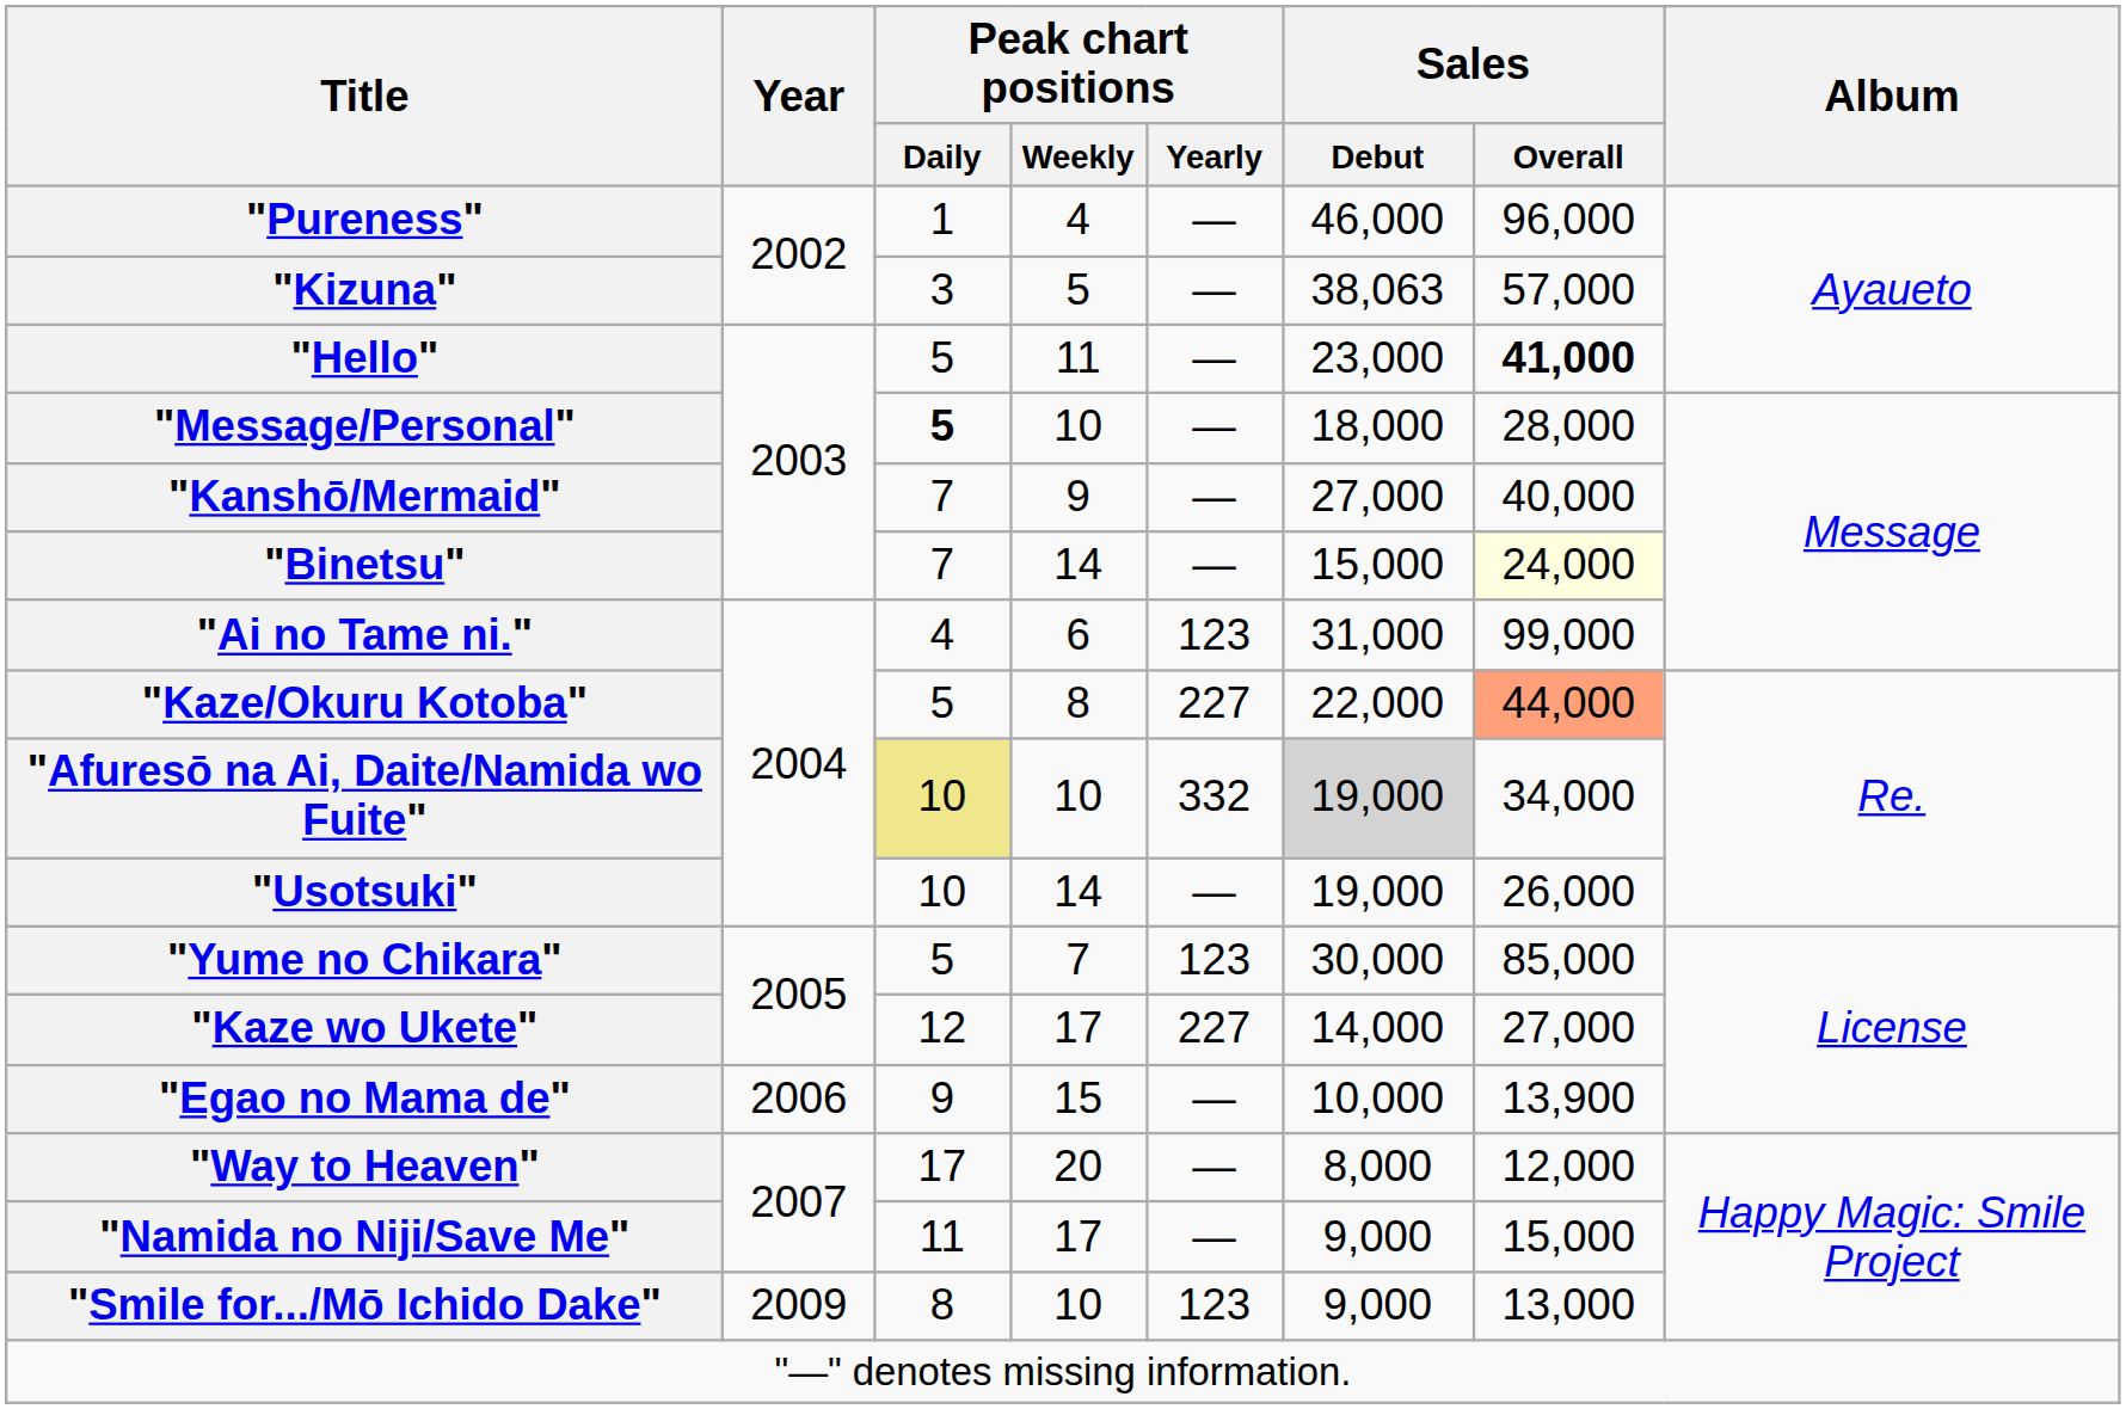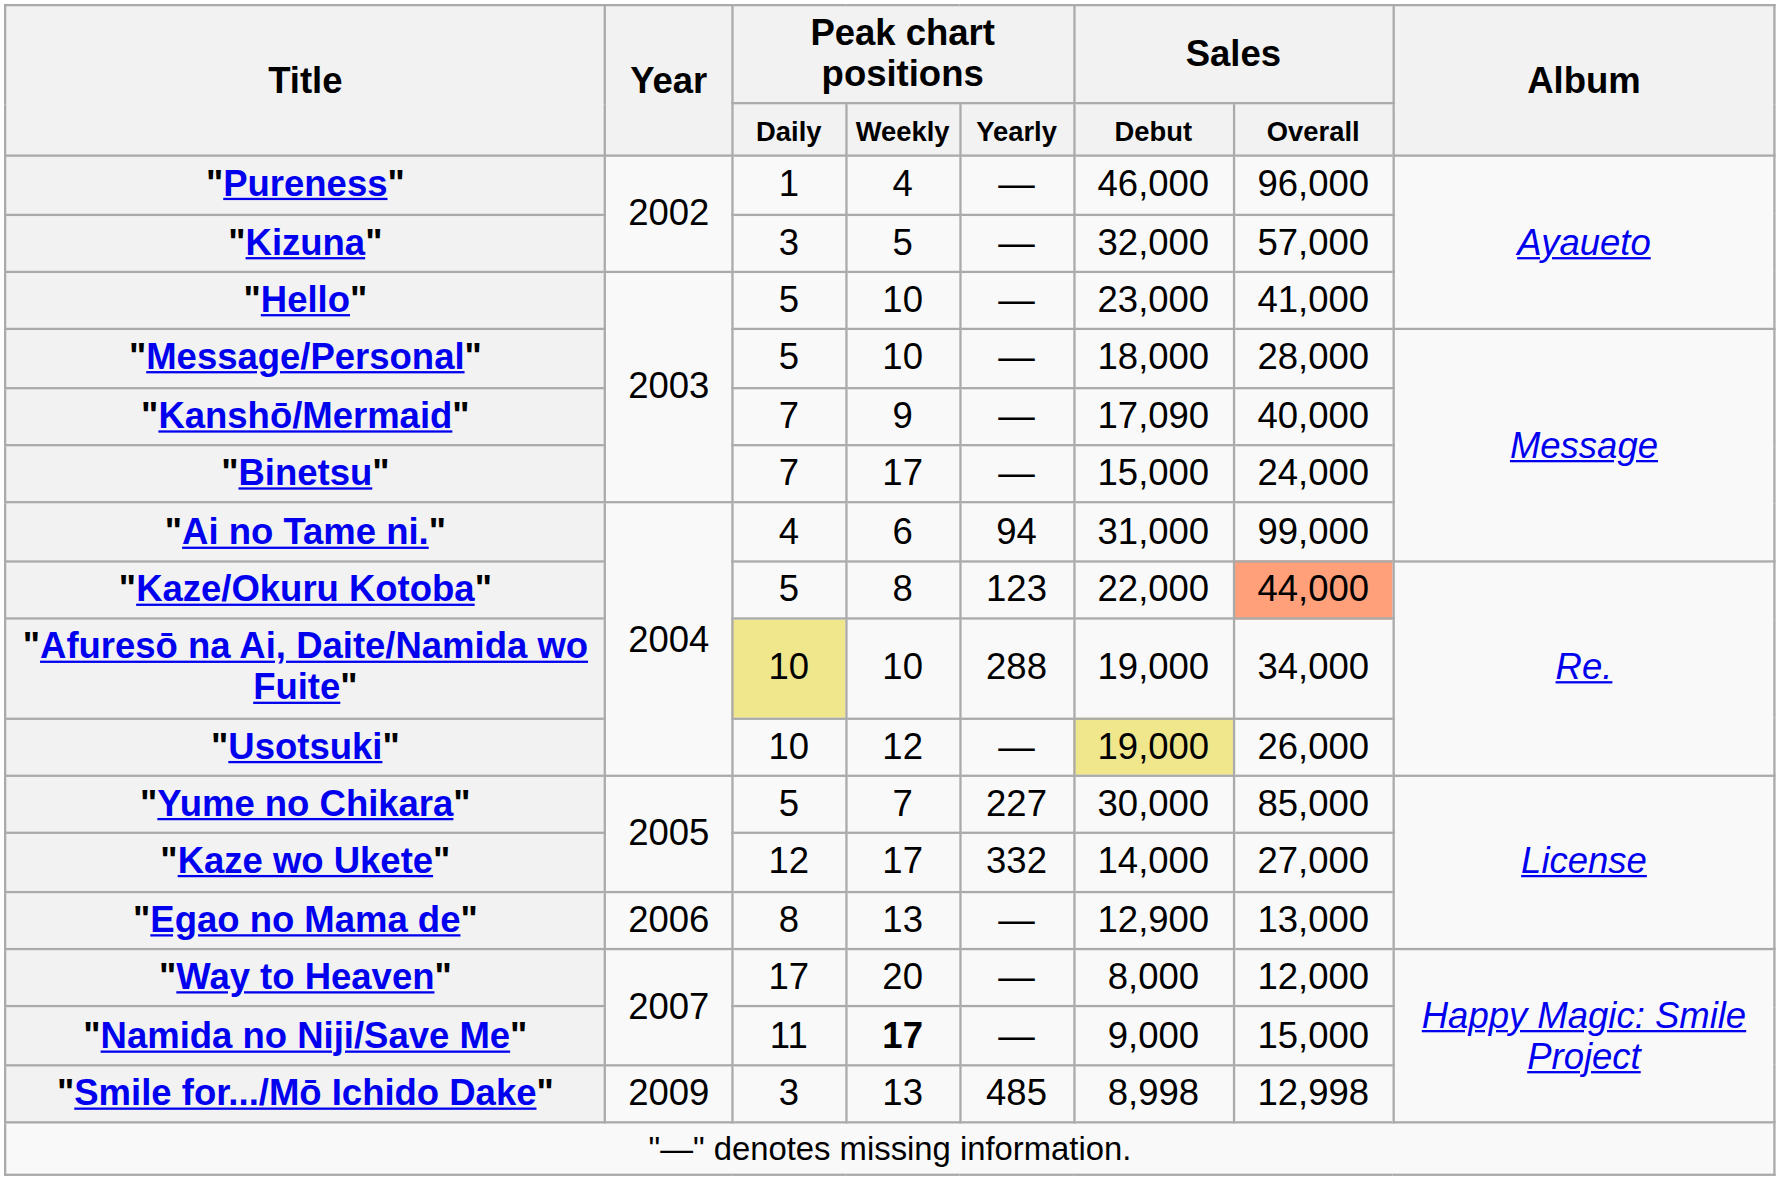"Kizuna" | Sales / Debut: 38,063 -> 32,000
"Hello" | Peak chart positions / Weekly: 11 -> 10
"Hello" | Sales / Overall: bold -> normal
"Message/Personal" | Peak chart positions / Daily: bold -> normal
"Kanshō/Mermaid" | Sales / Debut: 27,000 -> 17,090
"Binetsu" | Peak chart positions / Weekly: 14 -> 17
"Binetsu" | Sales / Overall: lightyellow background -> no background
"Ai no Tame ni." | Peak chart positions / Yearly: 123 -> 94
"Kaze/Okuru Kotoba" | Peak chart positions / Yearly: 227 -> 123
"Afuresō na Ai, Daite/Namida wo Fuite" | Peak chart positions / Yearly: 332 -> 288
"Afuresō na Ai, Daite/Namida wo Fuite" | Sales / Debut: lightgrey background -> no background
"Usotsuki" | Peak chart positions / Weekly: 14 -> 12
"Usotsuki" | Sales / Debut: no background -> khaki background
"Yume no Chikara" | Peak chart positions / Yearly: 123 -> 227
"Kaze wo Ukete" | Peak chart positions / Yearly: 227 -> 332
"Egao no Mama de" | Peak chart positions / Daily: 9 -> 8
"Egao no Mama de" | Peak chart positions / Weekly: 15 -> 13
"Egao no Mama de" | Sales / Debut: 10,000 -> 12,900
"Egao no Mama de" | Sales / Overall: 13,900 -> 13,000
"Namida no Niji/Save Me" | Peak chart positions / Weekly: normal -> bold
"Smile for.../Mō Ichido Dake" | Peak chart positions / Daily: 8 -> 3
"Smile for.../Mō Ichido Dake" | Peak chart positions / Weekly: 10 -> 13
"Smile for.../Mō Ichido Dake" | Peak chart positions / Yearly: 123 -> 485
"Smile for.../Mō Ichido Dake" | Sales / Debut: 9,000 -> 8,998
"Smile for.../Mō Ichido Dake" | Sales / Overall: 13,000 -> 12,998
